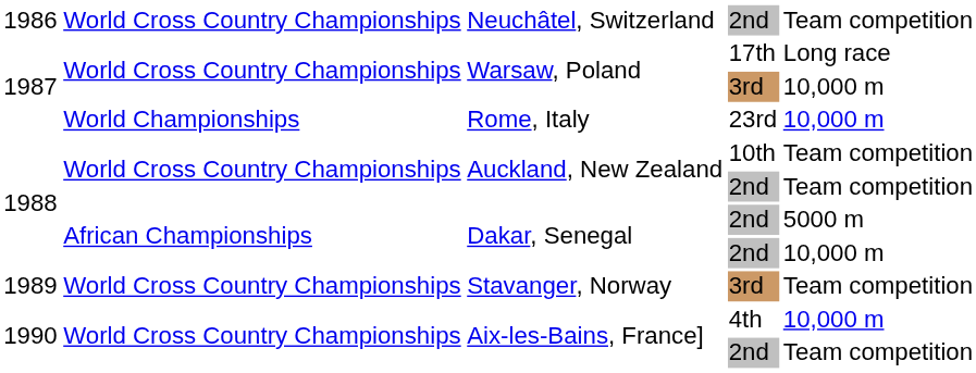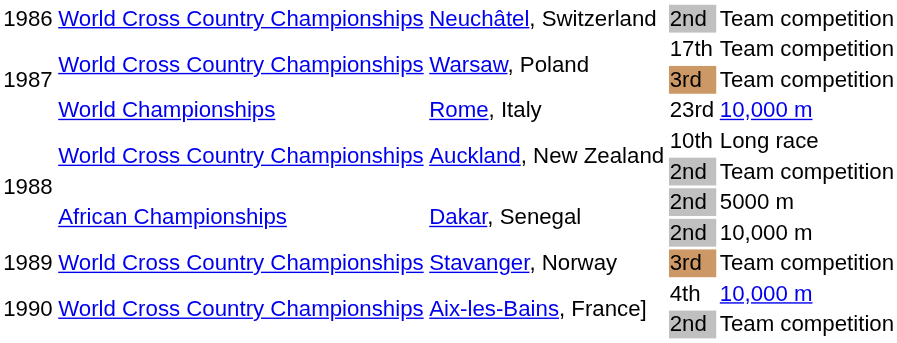Warsaw, Poland / 17th | column 5: Long race -> Team competition
Warsaw, Poland / 3rd | column 5: 10,000 m -> Team competition
Auckland, New Zealand / 10th | column 5: Team competition -> Long race
